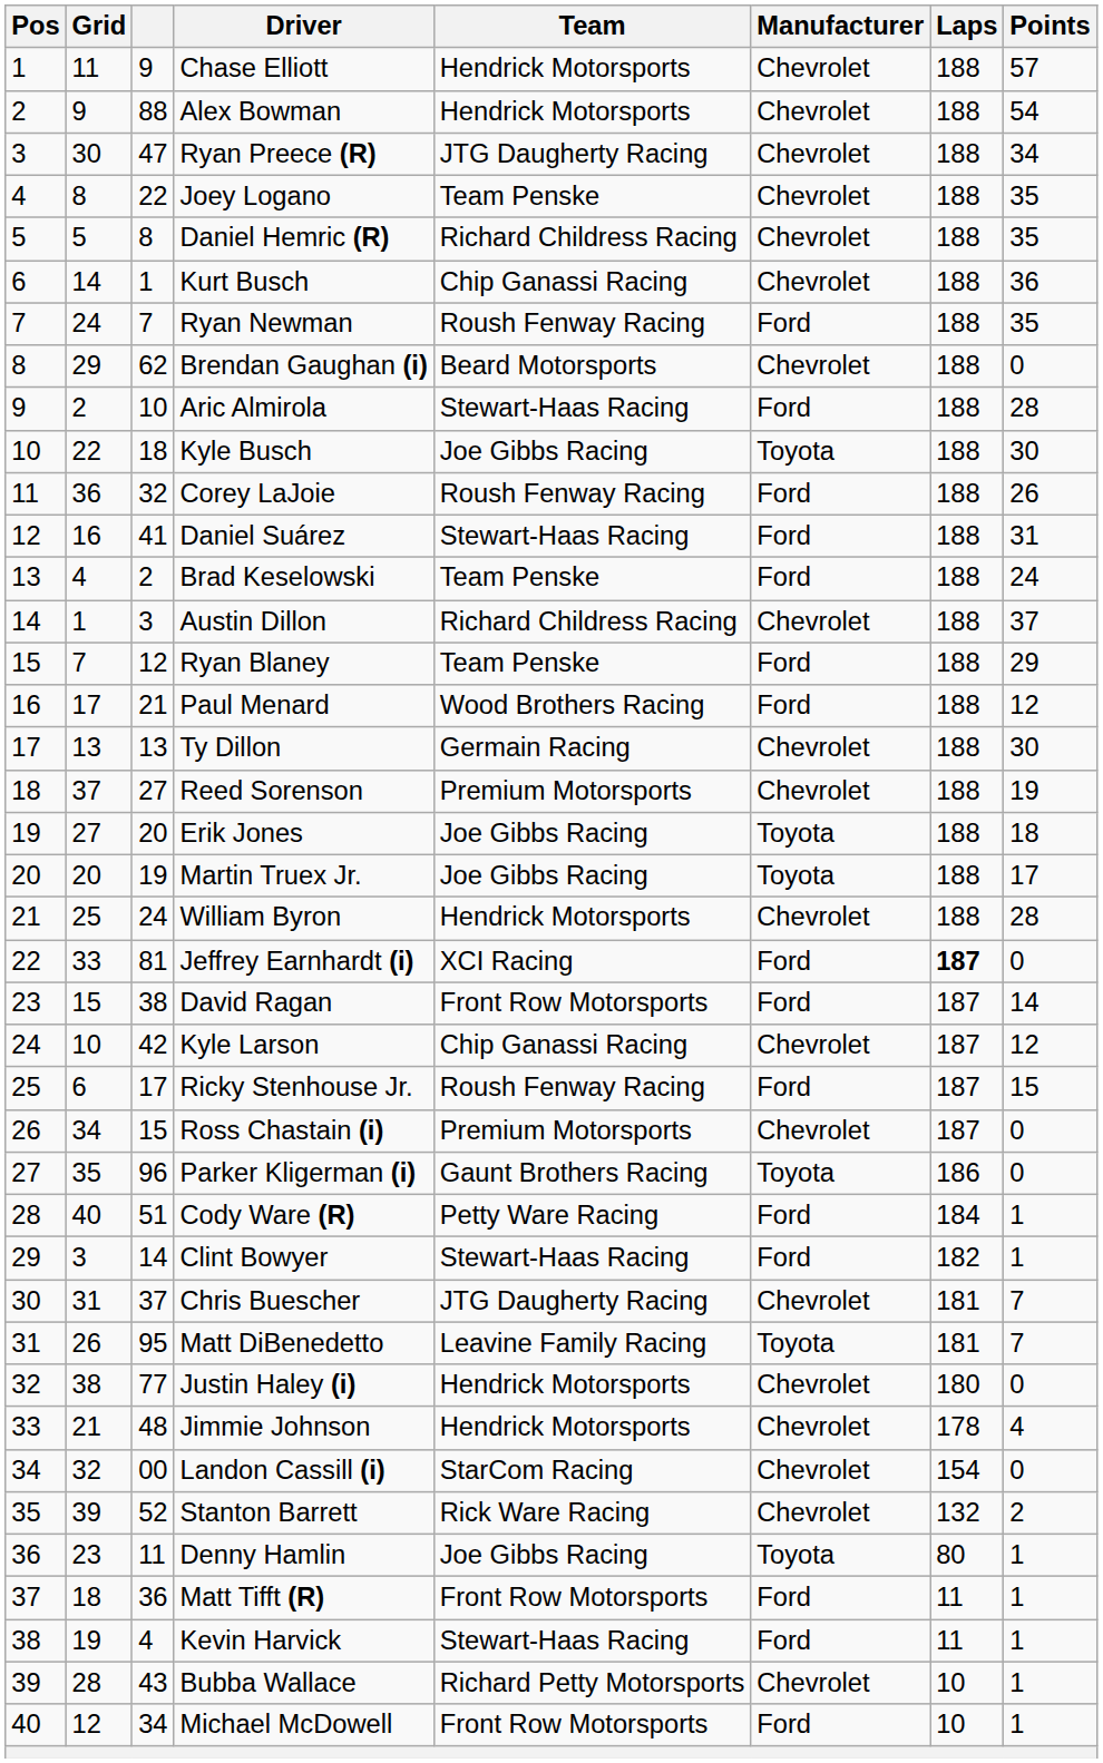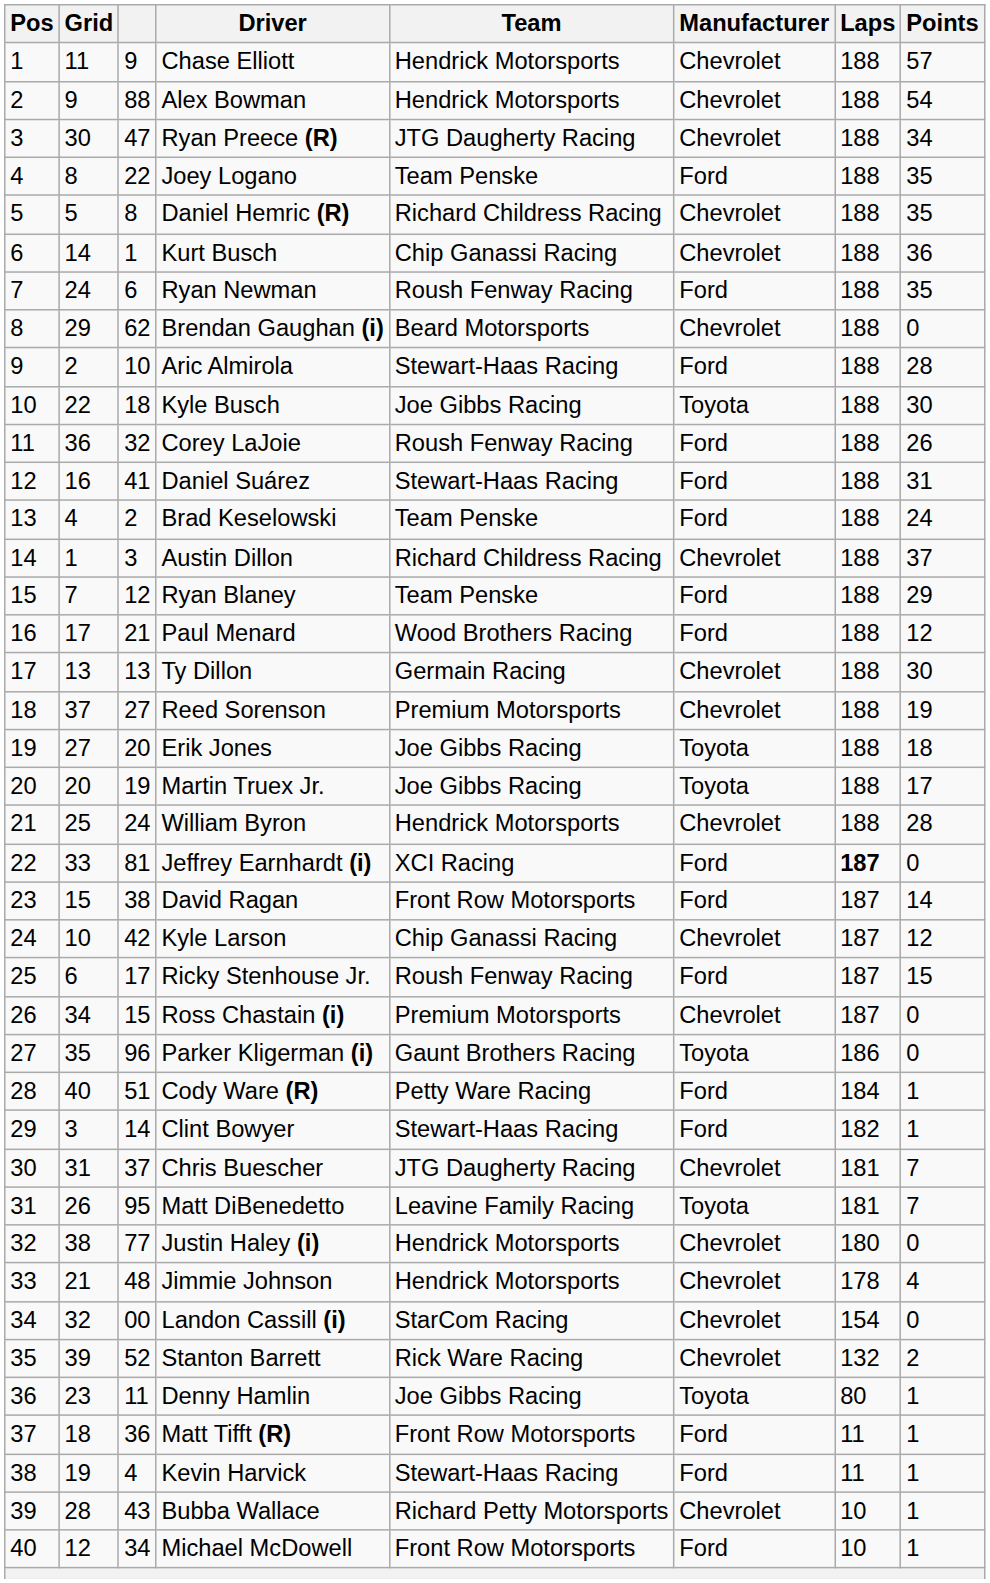Joey Logano | Manufacturer: Chevrolet -> Ford
Ryan Newman | column 3: 7 -> 6
